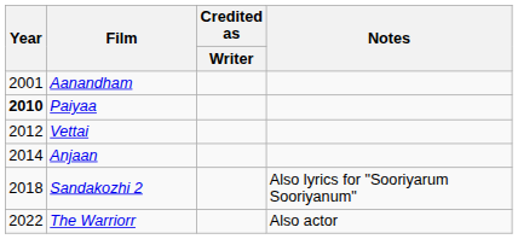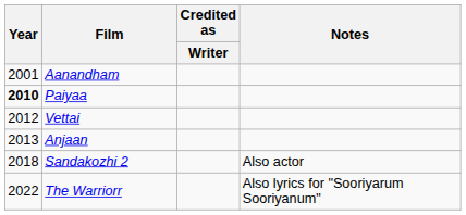Anjaan | Year: 2014 -> 2013
Sandakozhi 2 | Notes: Also lyrics for "Sooriyarum Sooriyanum" -> Also actor
The Warriorr | Notes: Also actor -> Also lyrics for "Sooriyarum Sooriyanum"
